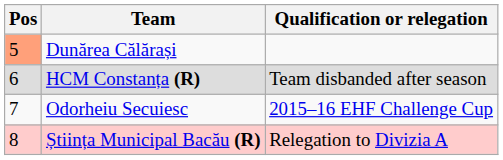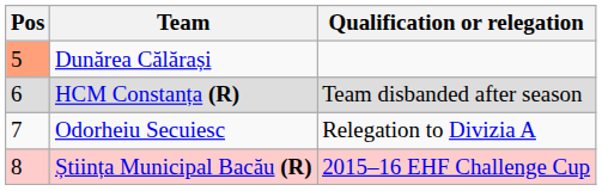Odorheiu Secuiesc | Qualification or relegation: 2015–16 EHF Challenge Cup -> Relegation to Divizia A
Știința Municipal Bacău (R) | Qualification or relegation: Relegation to Divizia A -> 2015–16 EHF Challenge Cup
